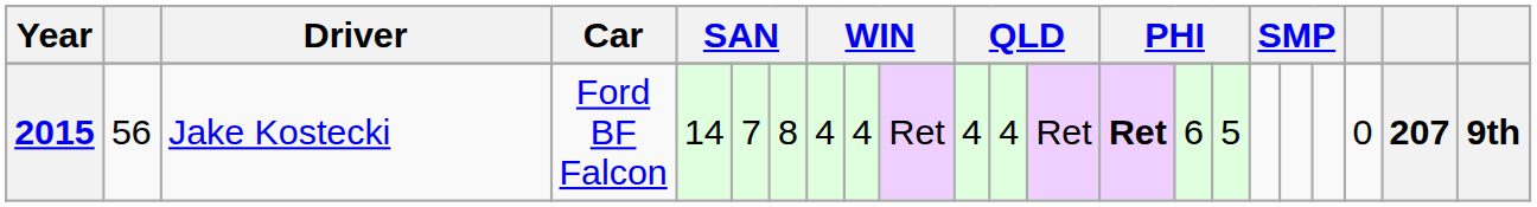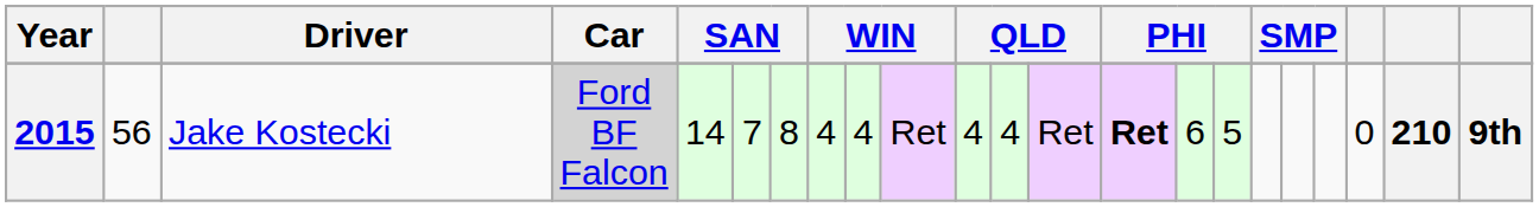2015 | Car: no background -> lightgrey background
2015 | column 21: 207 -> 210
